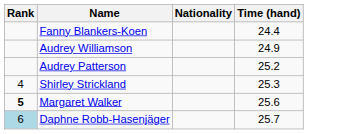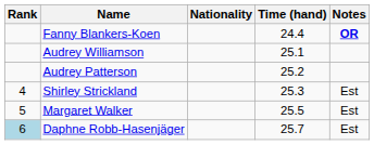+ column: Notes | OR | Est | Est | Est
Audrey Williamson | Time (hand): 24.9 -> 25.1
Margaret Walker | Rank: bold -> normal
Margaret Walker | Time (hand): 25.6 -> 25.5
